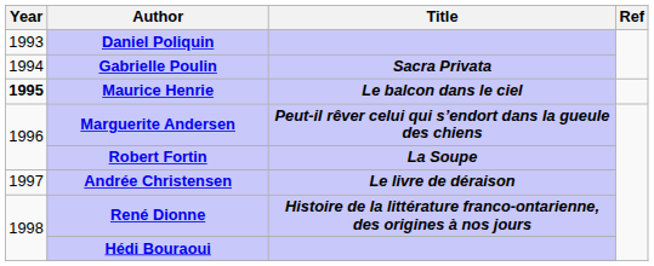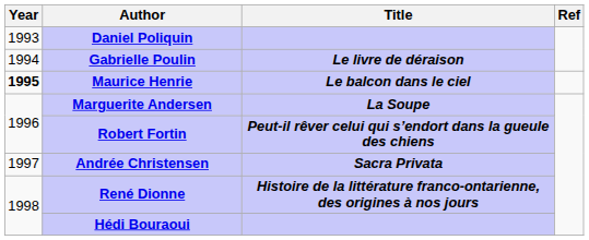Gabrielle Poulin | Title: Sacra Privata -> Le livre de déraison
Marguerite Andersen | Title: Peut-il rêver celui qui s’endort dans la gueule des chiens -> La Soupe
Robert Fortin | Title: La Soupe -> Peut-il rêver celui qui s’endort dans la gueule des chiens
Andrée Christensen | Title: Le livre de déraison -> Sacra Privata
